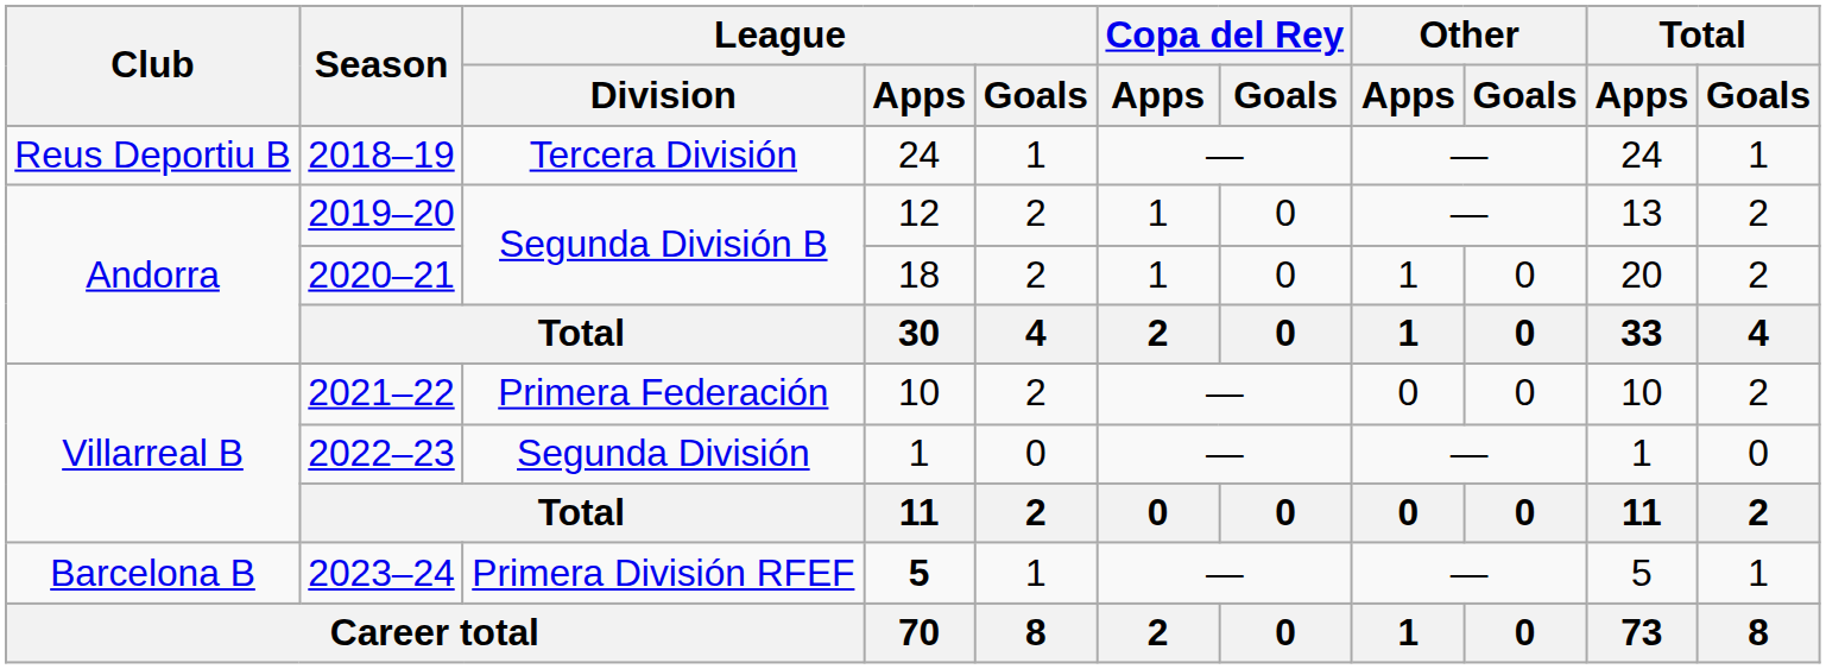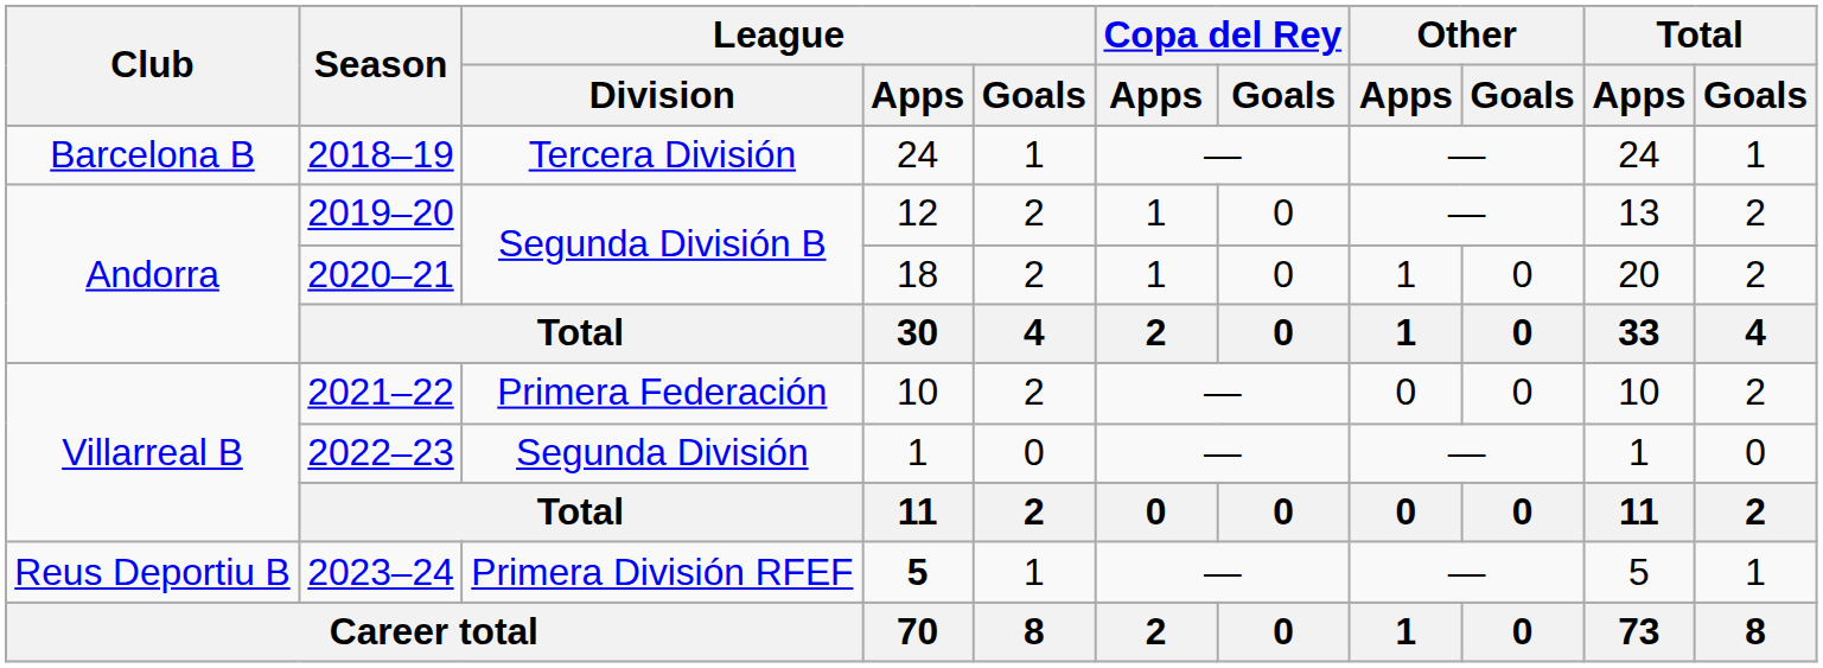2018–19 | Club: Reus Deportiu B -> Barcelona B
2023–24 | Club: Barcelona B -> Reus Deportiu B
